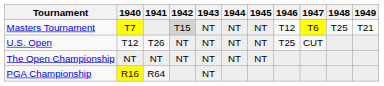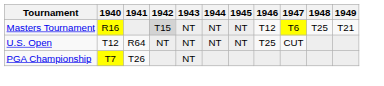Masters Tournament | 1940: T7 -> R16
U.S. Open | 1941: T26 -> R64
- row: The Open Championship | NT | NT | NT | NT | NT | NT
PGA Championship | 1940: R16 -> T7
PGA Championship | 1941: R64 -> T26
